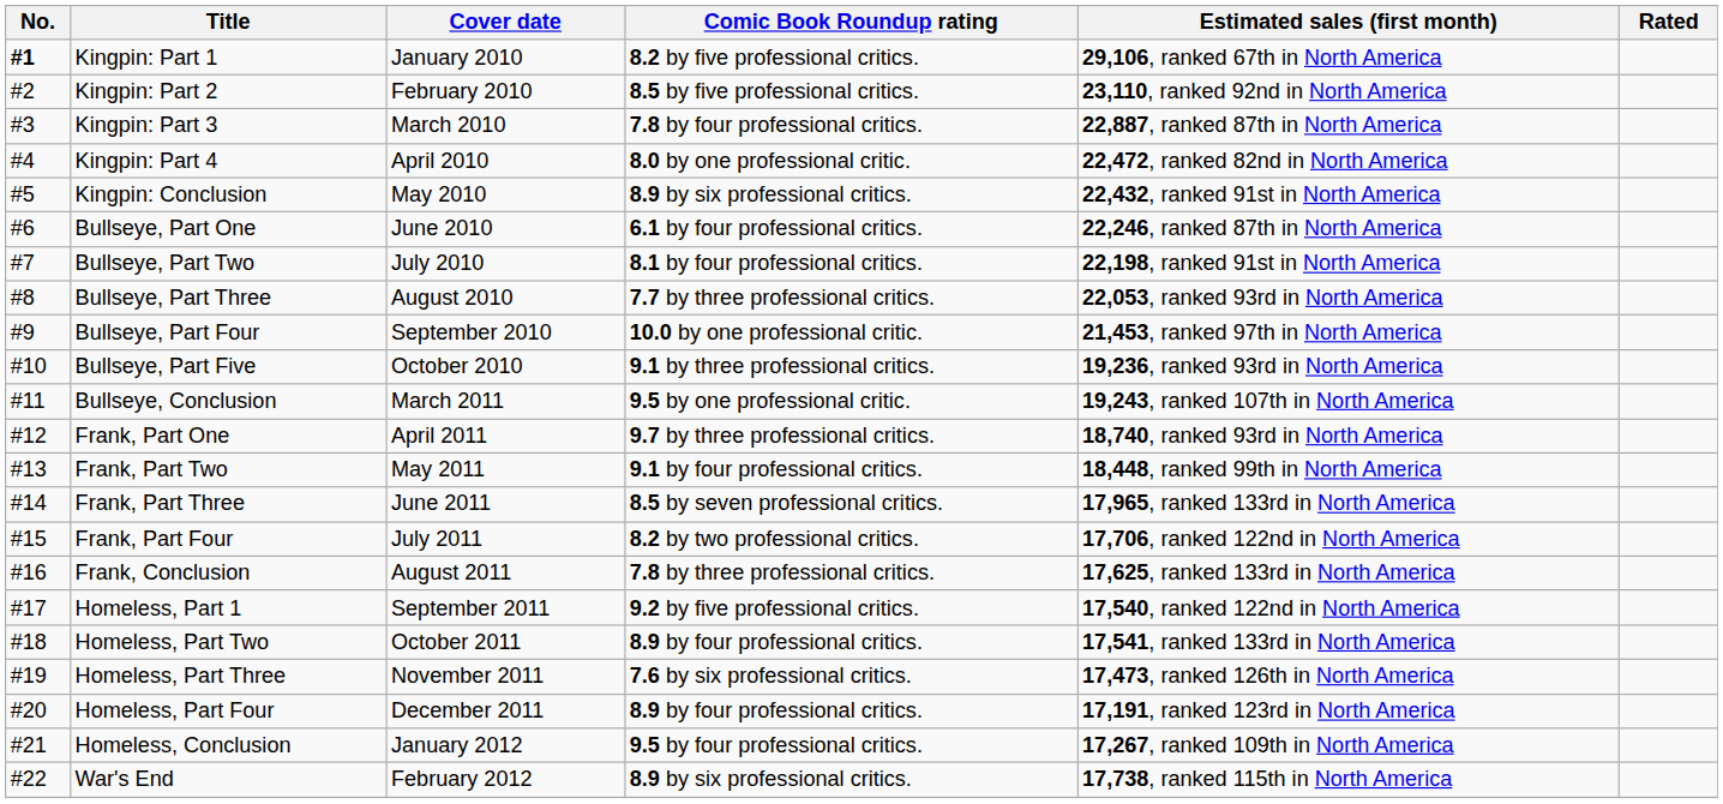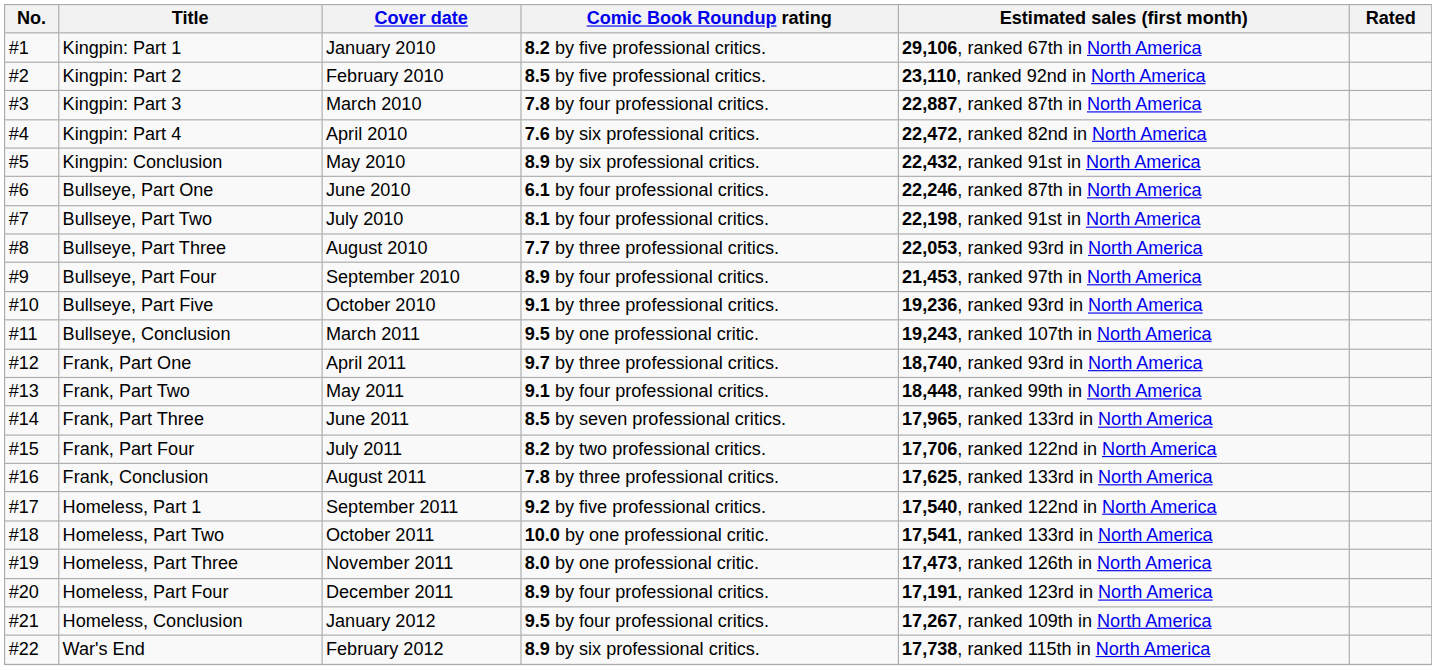Kingpin: Part 1 | No.: bold -> normal
Kingpin: Part 4 | Comic Book Roundup rating: 8.0 by one professional critic. -> 7.6 by six professional critics.
Bullseye, Part Four | Comic Book Roundup rating: 10.0 by one professional critic. -> 8.9 by four professional critics.
Homeless, Part Two | Comic Book Roundup rating: 8.9 by four professional critics. -> 10.0 by one professional critic.
Homeless, Part Three | Comic Book Roundup rating: 7.6 by six professional critics. -> 8.0 by one professional critic.
